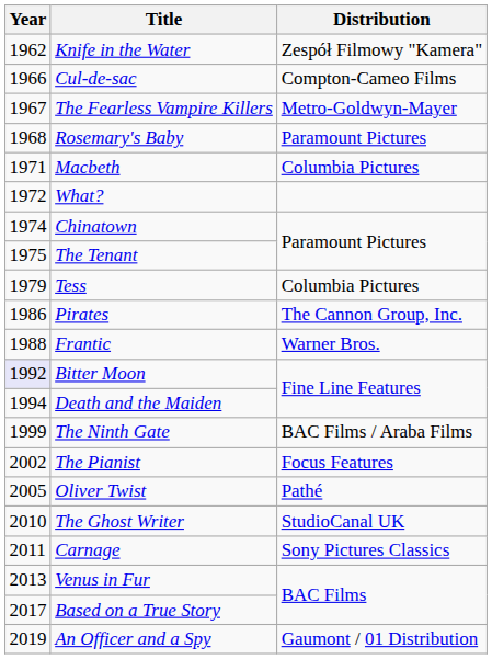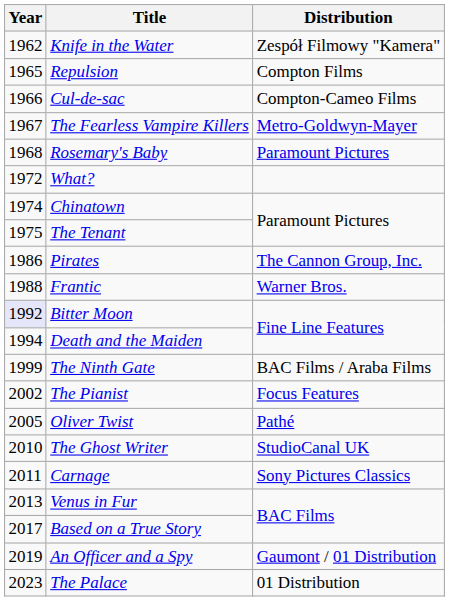+ row: 1965 | Repulsion | Compton Films
- row: 1971 | Macbeth | Columbia Pictures
- row: 1979 | Tess | Columbia Pictures
+ row: 2023 | The Palace | 01 Distribution
